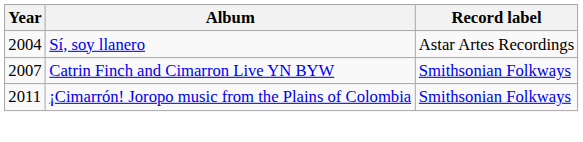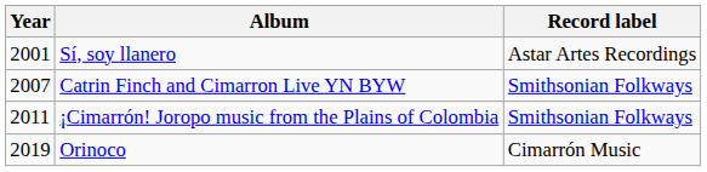Sí, soy llanero | Year: 2004 -> 2001
+ row: 2019 | Orinoco | Cimarrón Music
